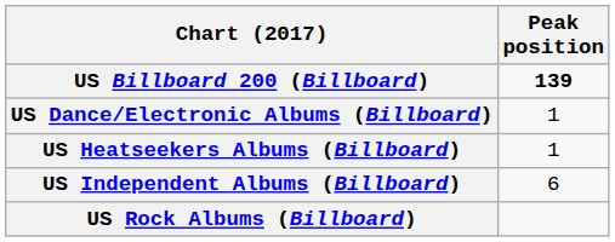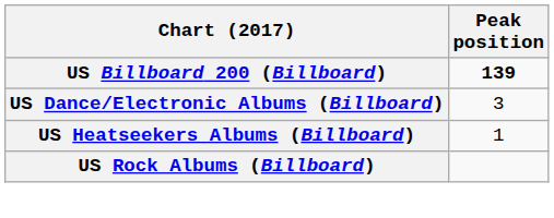US Dance/Electronic Albums (Billboard) | Peak position: 1 -> 3
- row: US Independent Albums (Billboard) | 6
